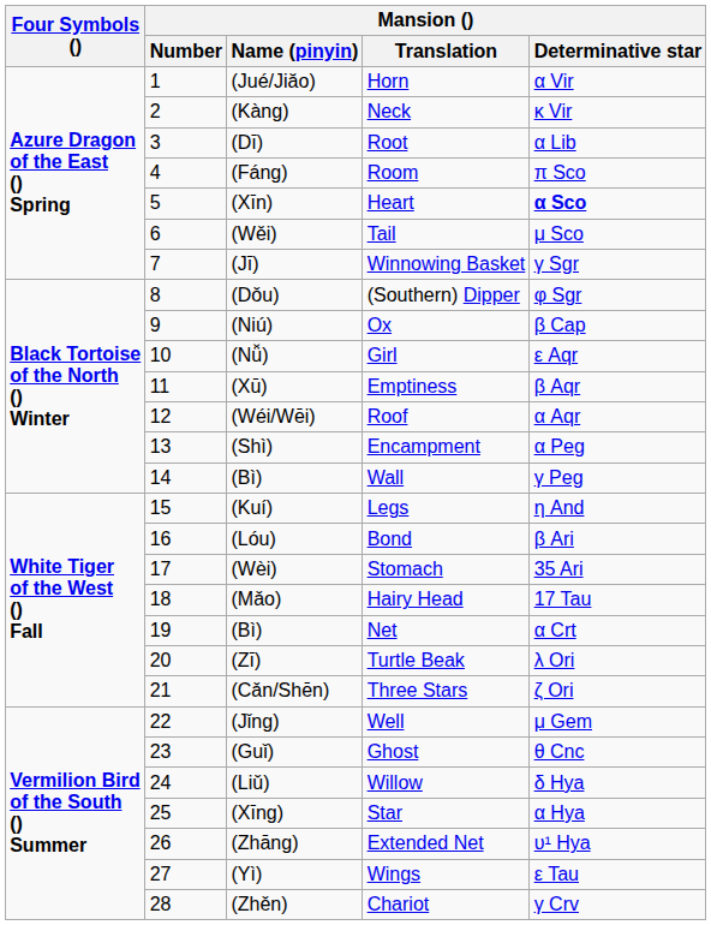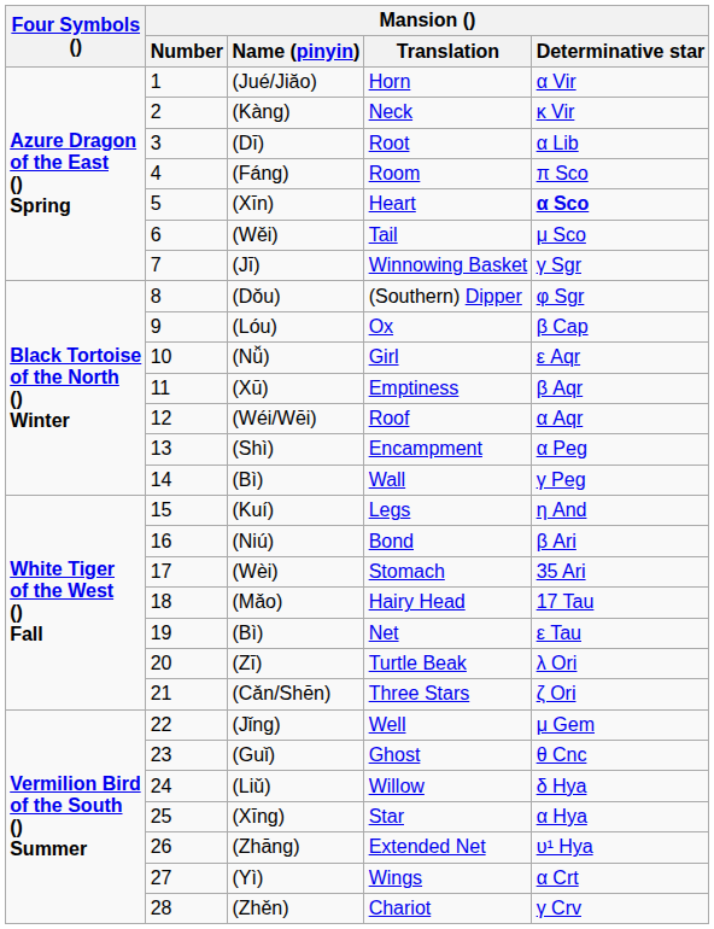Ox | Mansion () / Name (pinyin): (Niú) -> (Lóu)
Bond | Mansion () / Name (pinyin): (Lóu) -> (Niú)
Net | Mansion () / Determinative star: α Crt -> ε Tau
Wings | Mansion () / Determinative star: ε Tau -> α Crt
